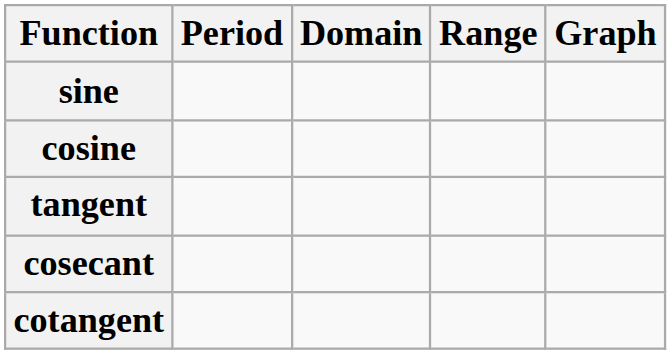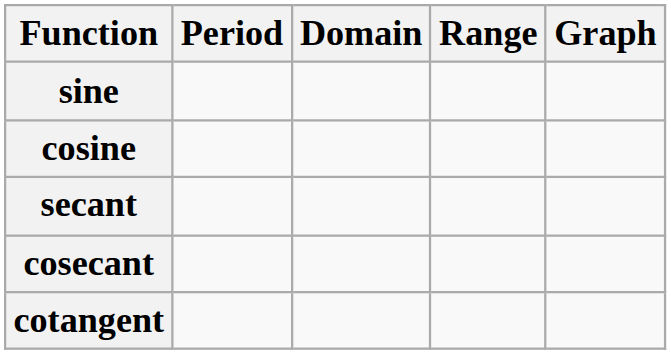- row: tangent
+ row: secant
